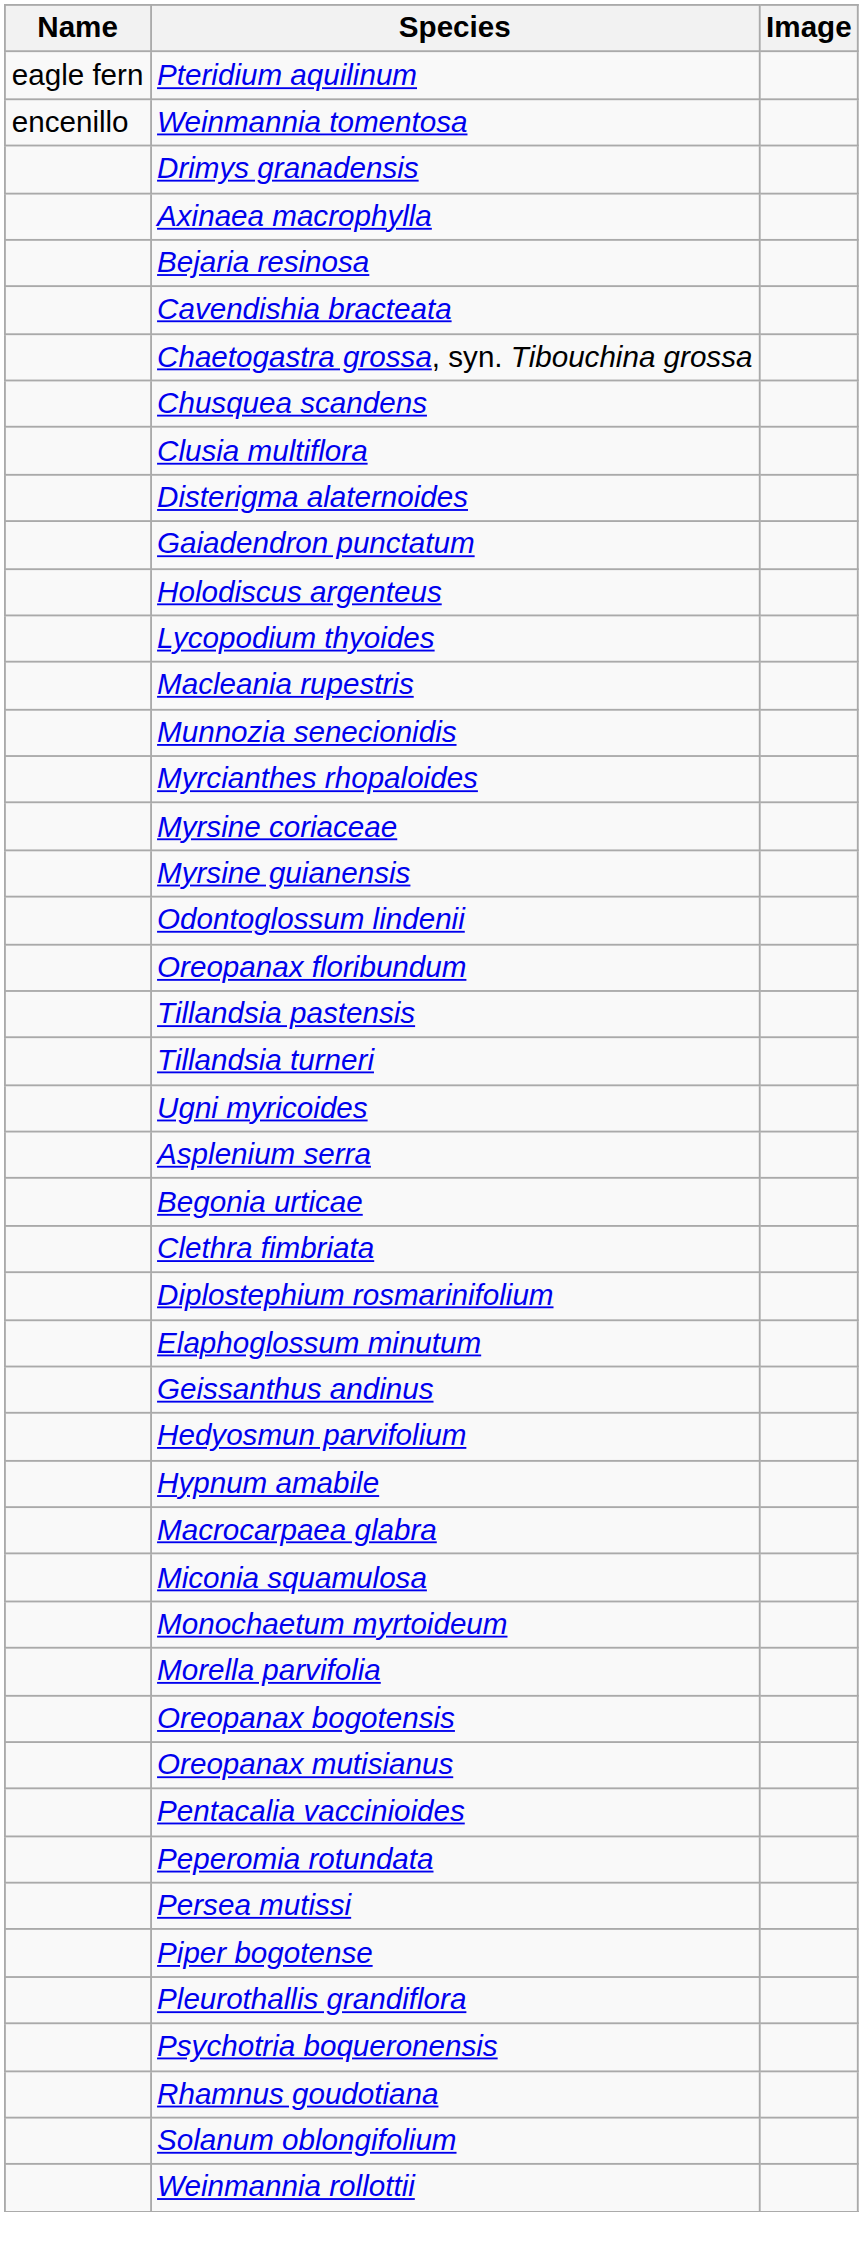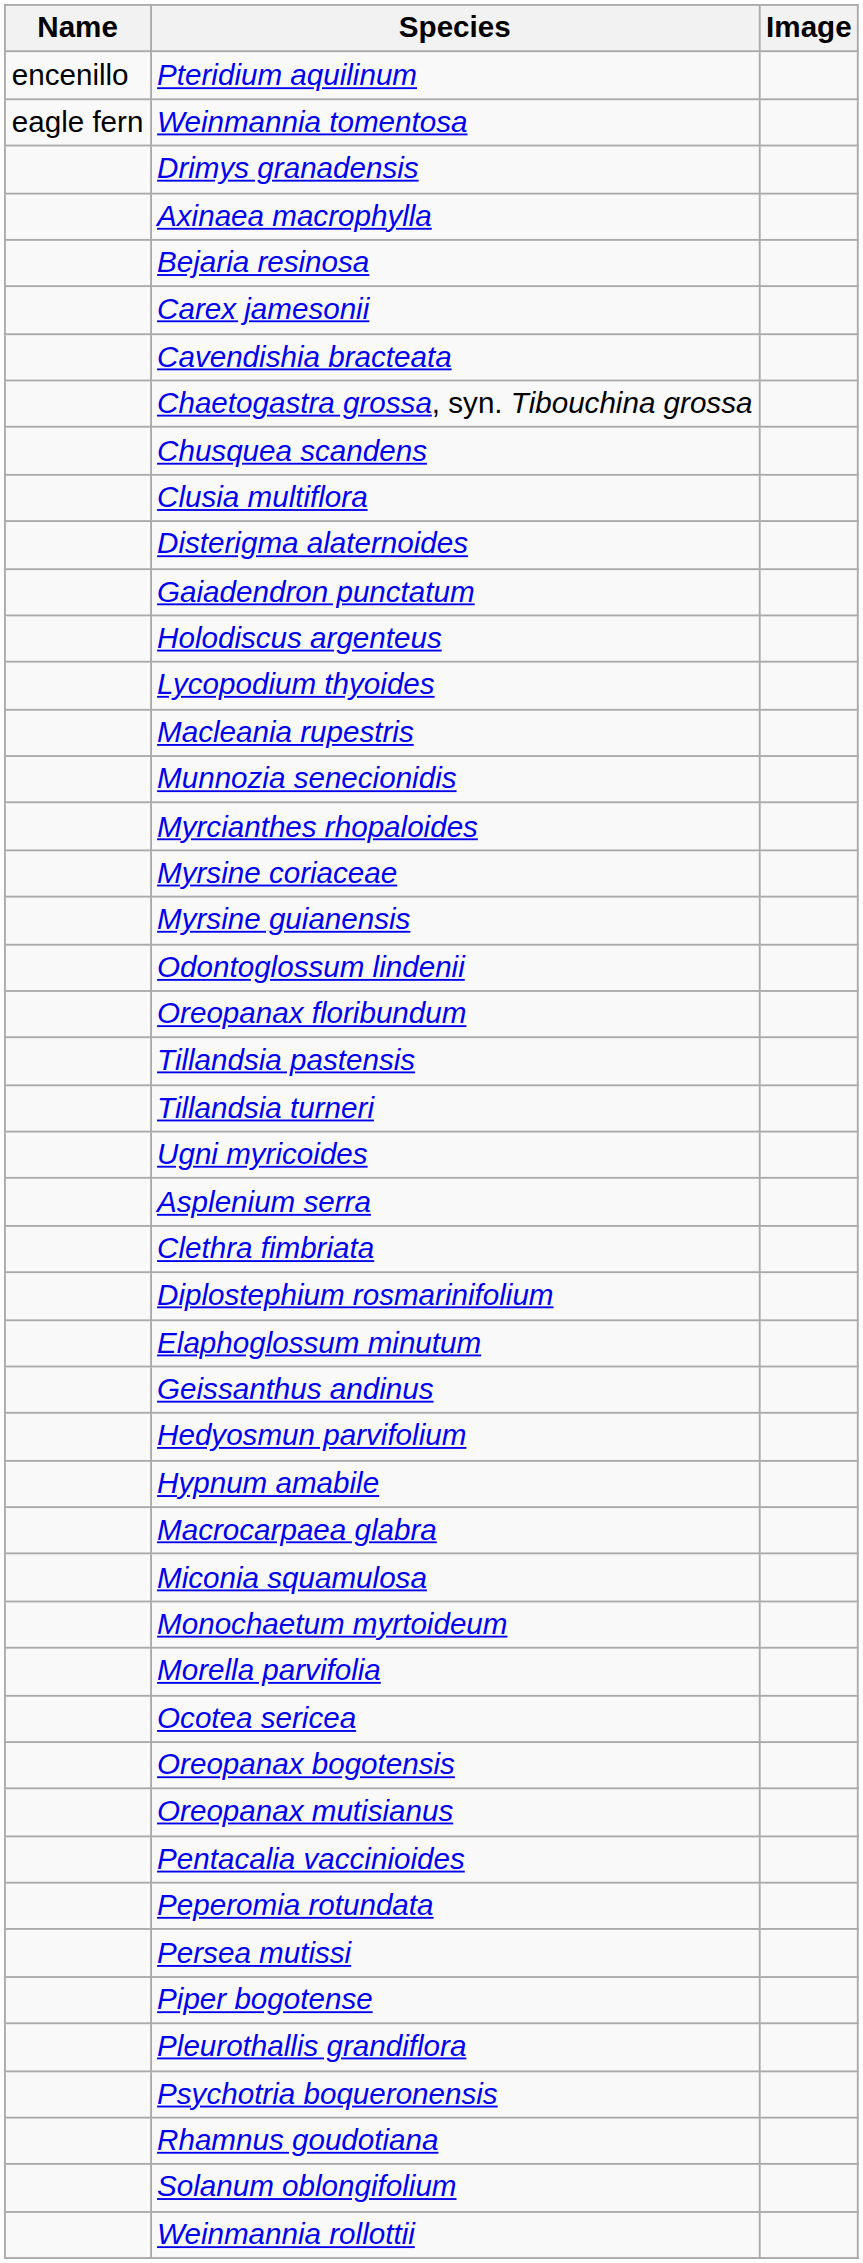Pteridium aquilinum | Name: eagle fern -> encenillo
Weinmannia tomentosa | Name: encenillo -> eagle fern
+ row: Carex jamesonii
- row: Begonia urticae
+ row: Ocotea sericea
